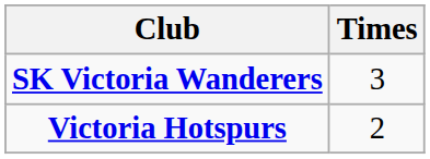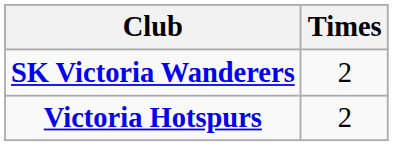SK Victoria Wanderers | Times: 3 -> 2
